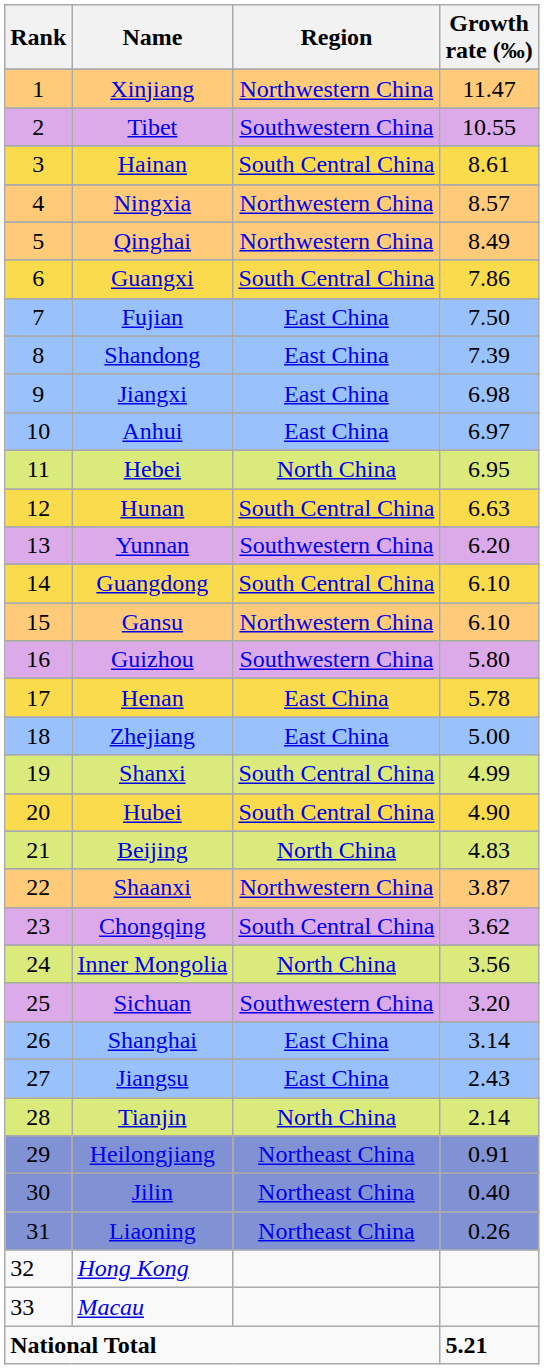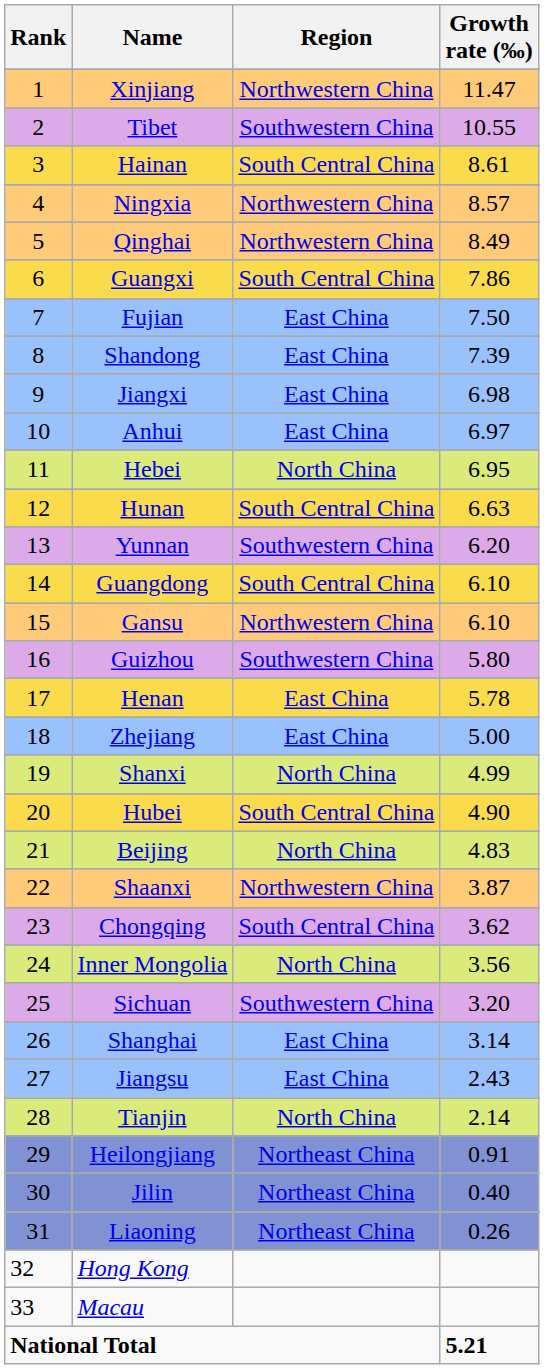Shanxi | Region: South Central China -> North China
